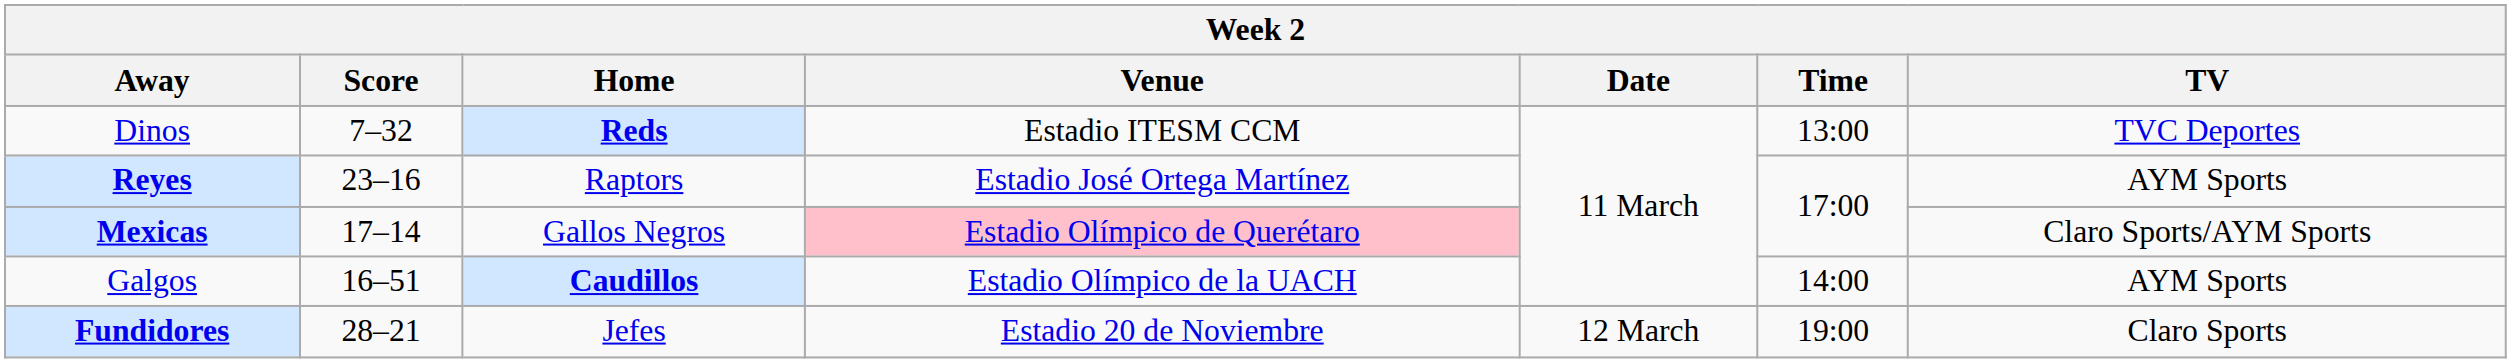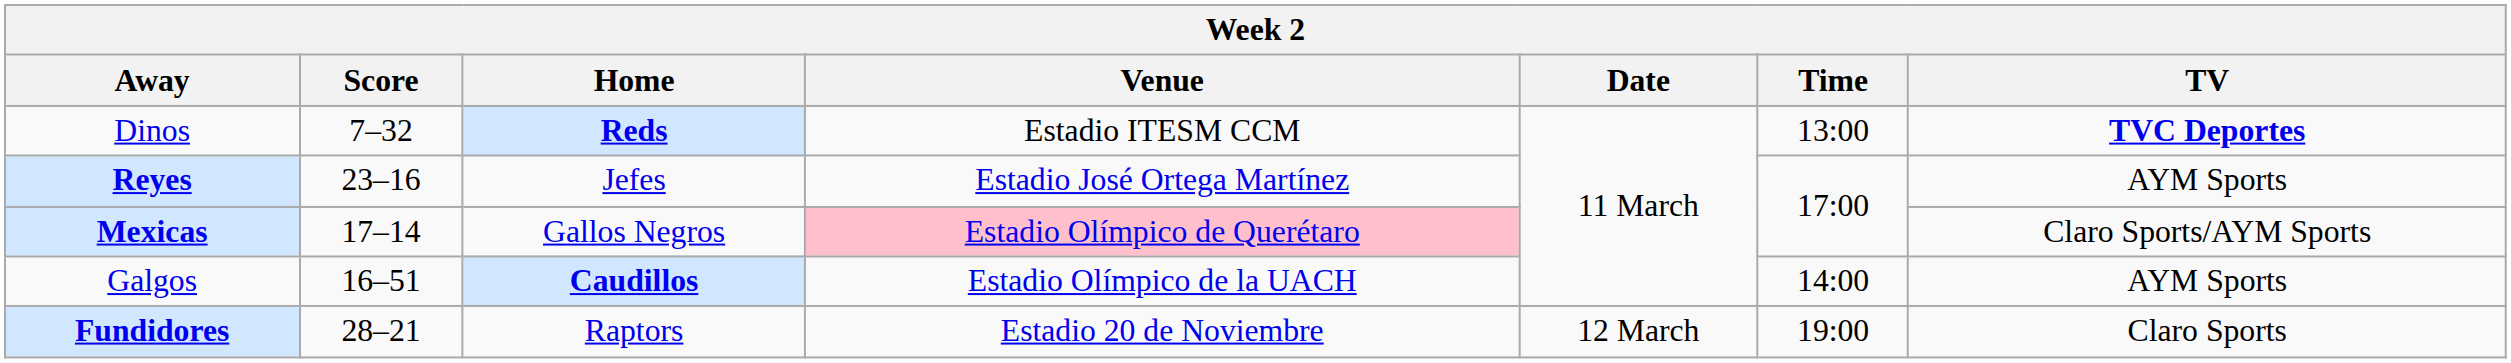Dinos | TV: normal -> bold
Reyes | Home: Raptors -> Jefes
Fundidores | Home: Jefes -> Raptors
